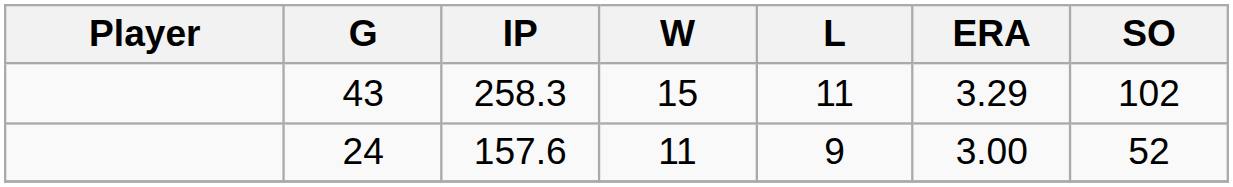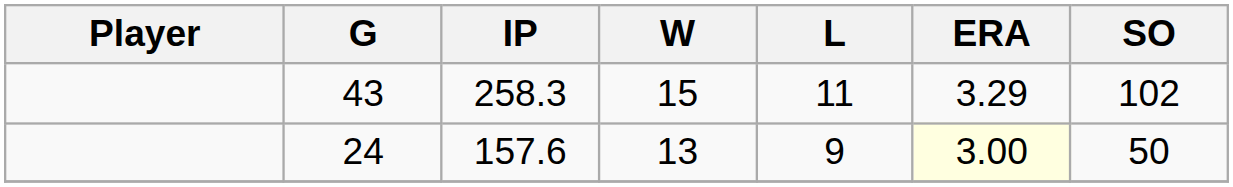24 | W: 11 -> 13
24 | ERA: no background -> lightyellow background
24 | SO: 52 -> 50
